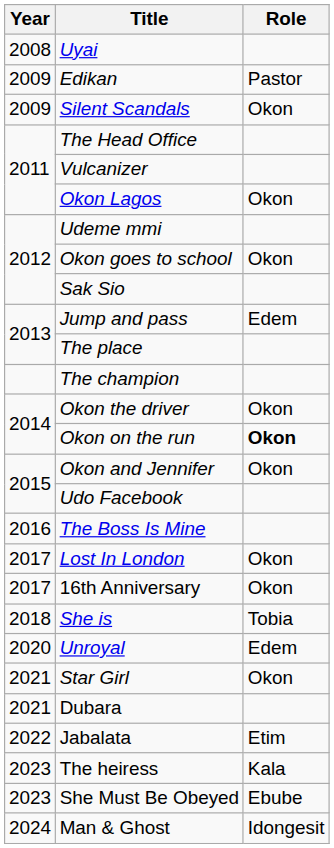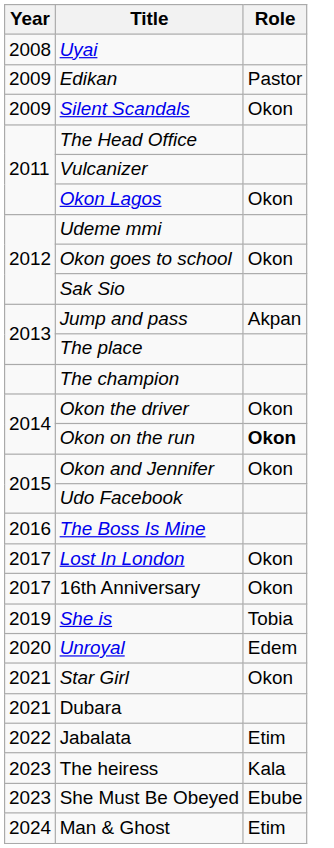Jump and pass | Role: Edem -> Akpan
She is | Year: 2018 -> 2019
Man & Ghost | Role: Idongesit -> Etim
